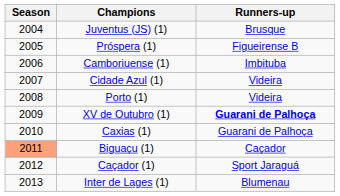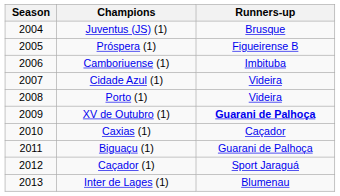Caxias (1) | Runners-up: Guarani de Palhoça -> Caçador
Biguaçu (1) | Season: lightsalmon background -> no background
Biguaçu (1) | Runners-up: Caçador -> Guarani de Palhoça
